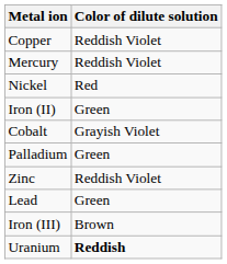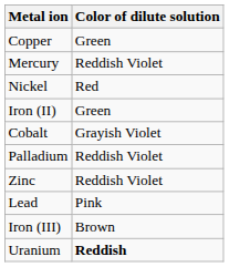Copper | Color of dilute solution: Reddish Violet -> Green
Palladium | Color of dilute solution: Green -> Reddish Violet
Lead | Color of dilute solution: Green -> Pink
